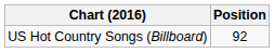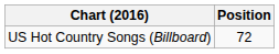US Hot Country Songs (Billboard) | Position: 92 -> 72
